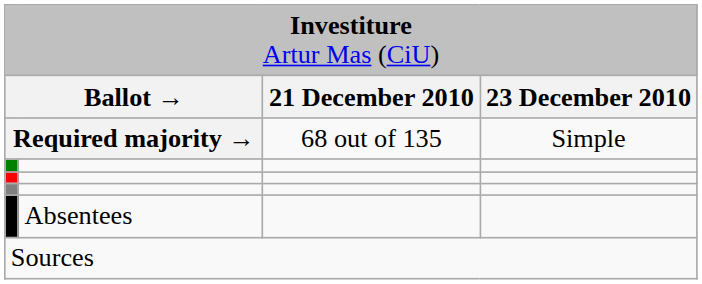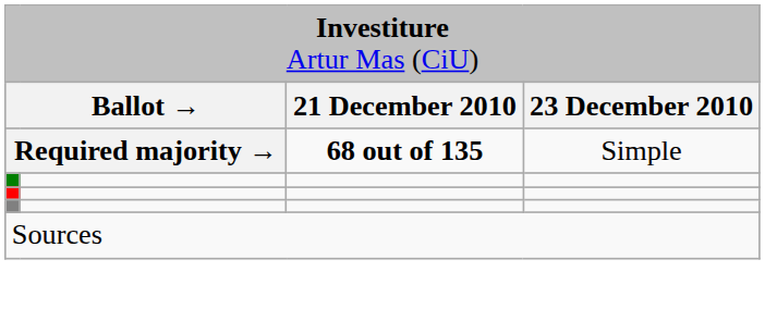Required majority → | column 3: normal -> bold
- row: Absentees
